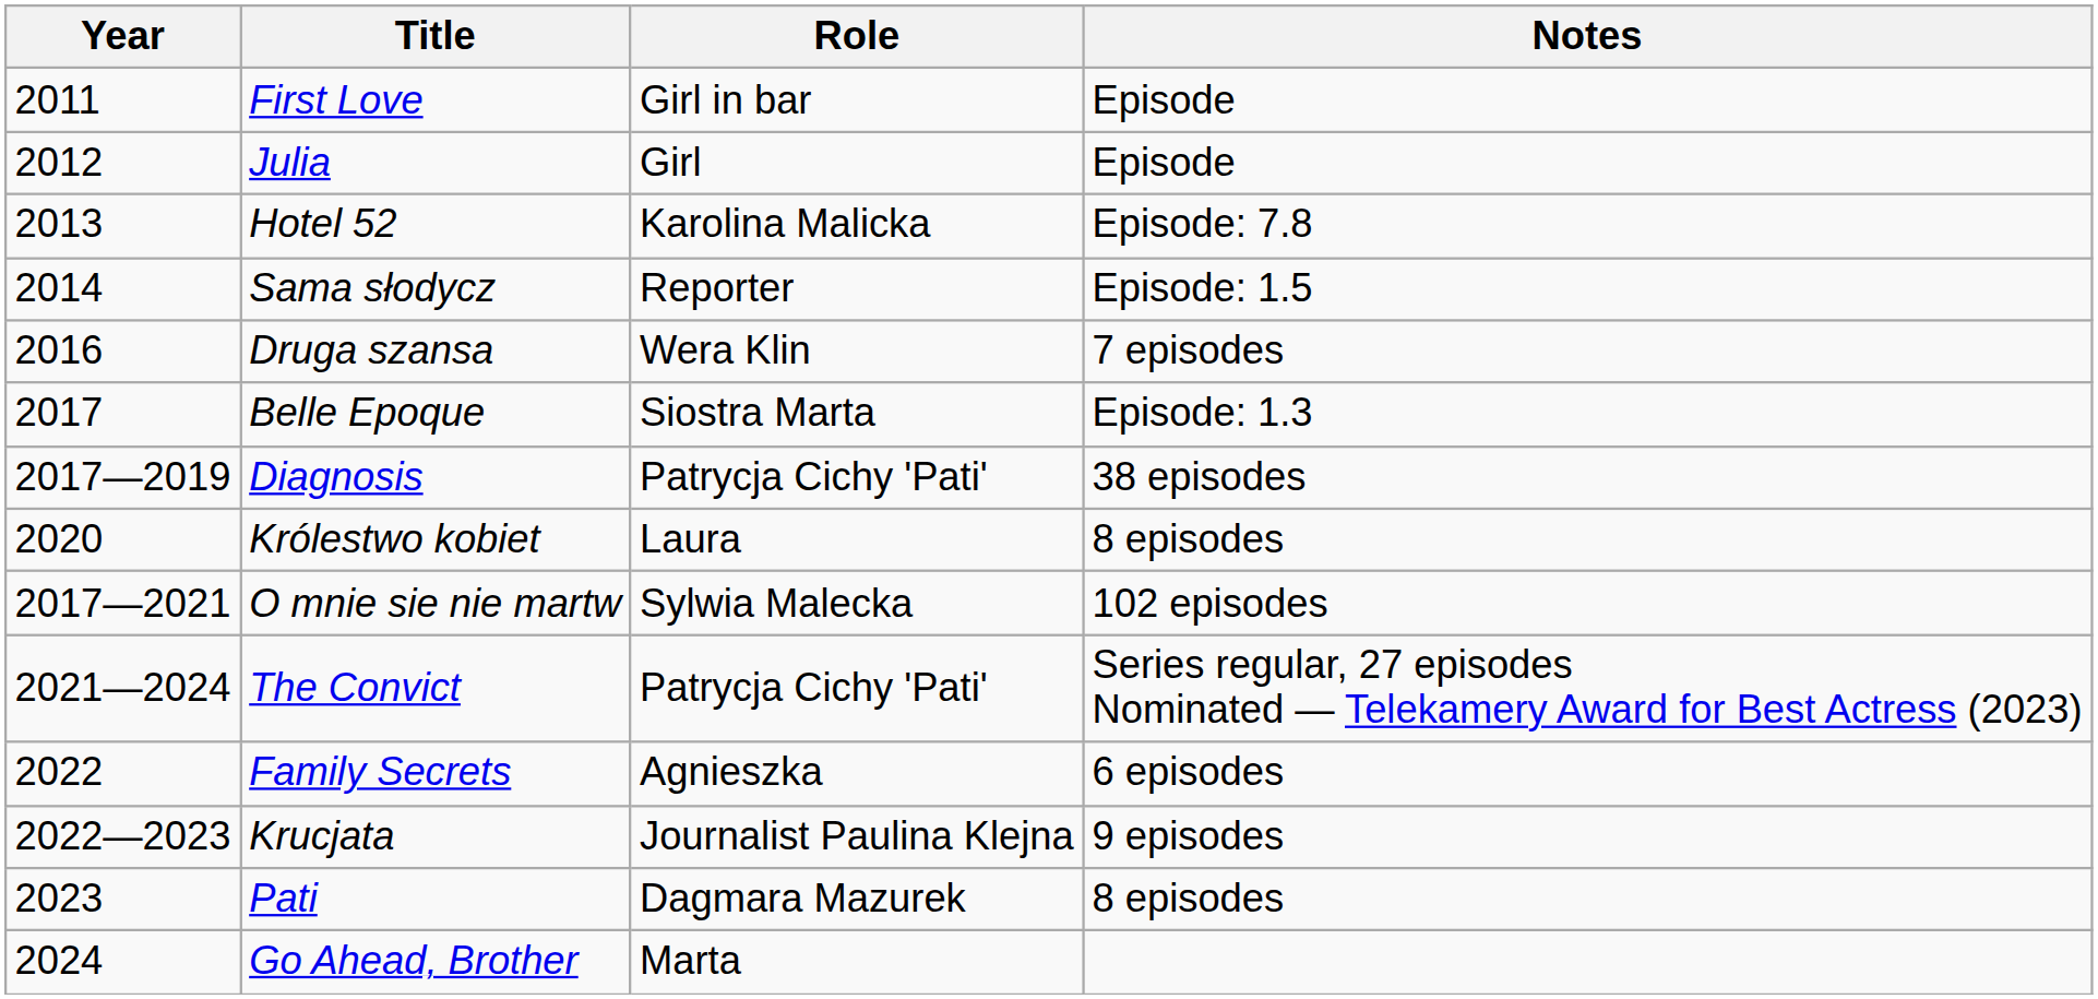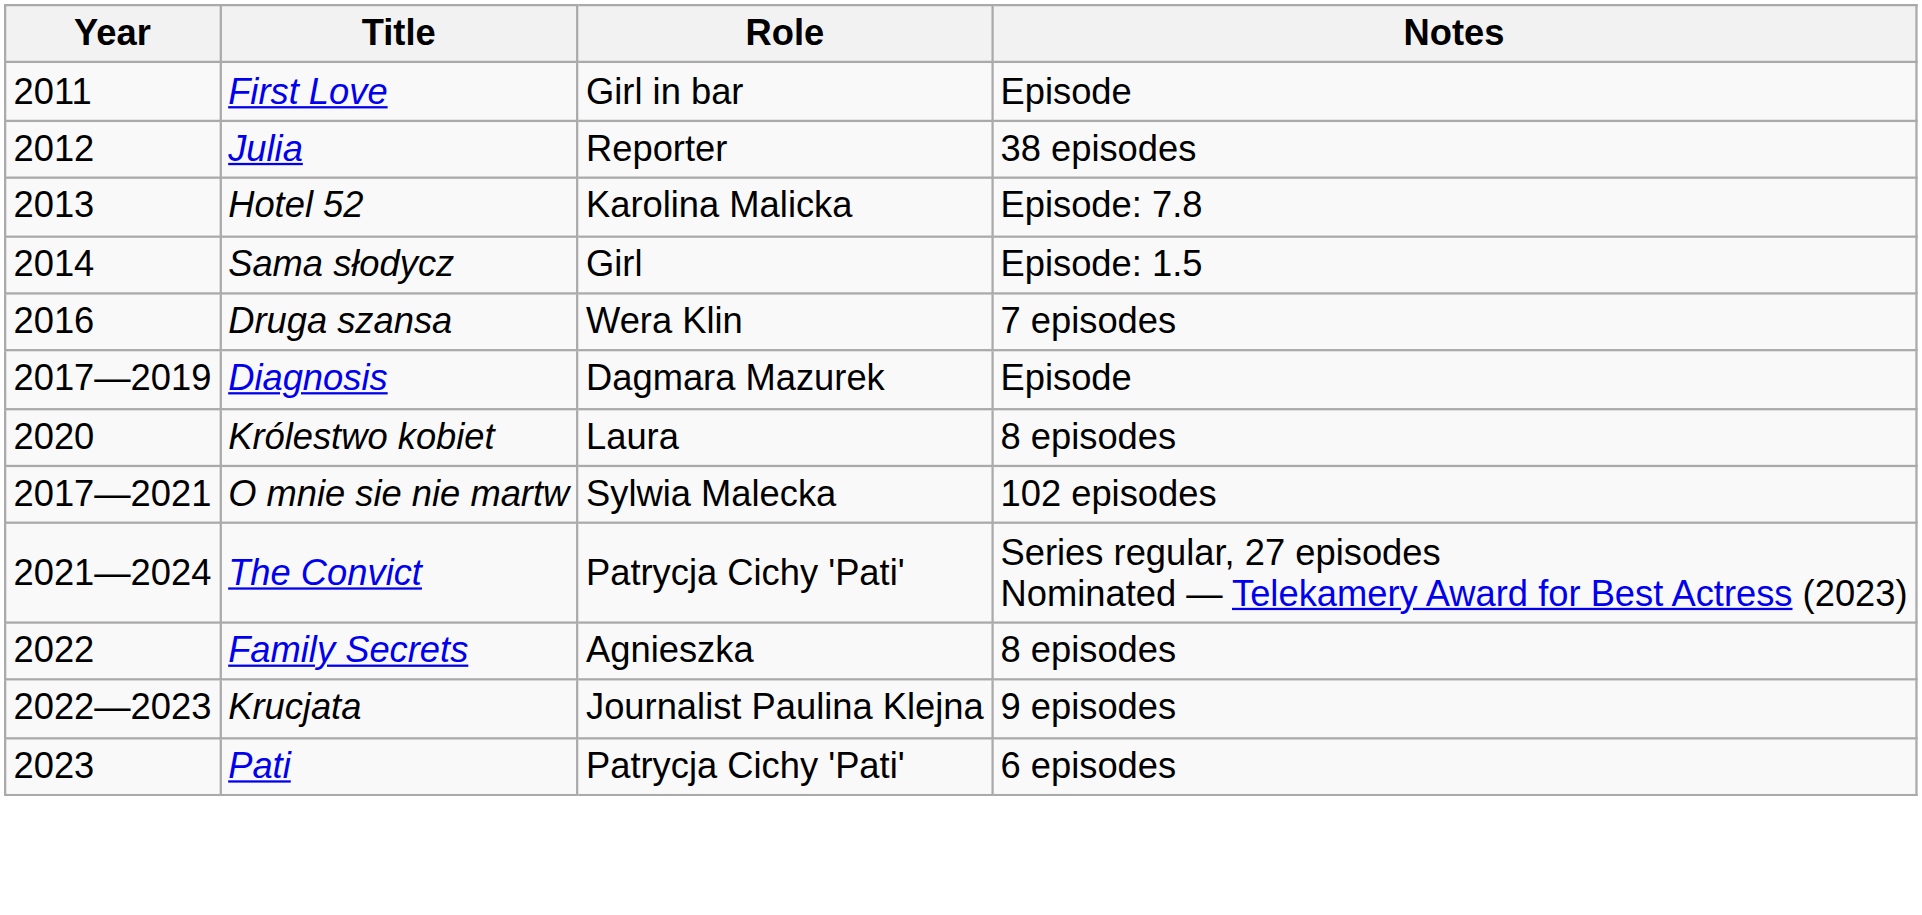Julia | Role: Girl -> Reporter
Julia | Notes: Episode -> 38 episodes
Sama słodycz | Role: Reporter -> Girl
- row: 2017 | Belle Epoque | Siostra Marta | Episode: 1.3
Diagnosis | Role: Patrycja Cichy 'Pati' -> Dagmara Mazurek
Diagnosis | Notes: 38 episodes -> Episode
Family Secrets | Notes: 6 episodes -> 8 episodes
Pati | Role: Dagmara Mazurek -> Patrycja Cichy 'Pati'
Pati | Notes: 8 episodes -> 6 episodes
- row: 2024 | Go Ahead, Brother | Marta
